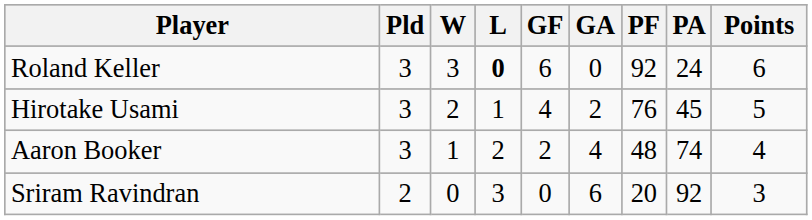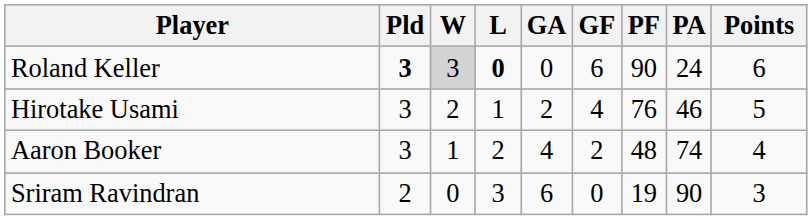columns swapped: GF <-> GA
Roland Keller | Pld: normal -> bold
Roland Keller | W: no background -> lightgrey background
Roland Keller | PF: 92 -> 90
Hirotake Usami | PA: 45 -> 46
Sriram Ravindran | PF: 20 -> 19
Sriram Ravindran | PA: 92 -> 90
